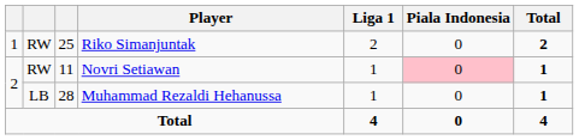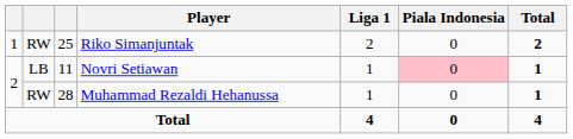Novri Setiawan | column 2: RW -> LB
Muhammad Rezaldi Hehanussa | column 2: LB -> RW
